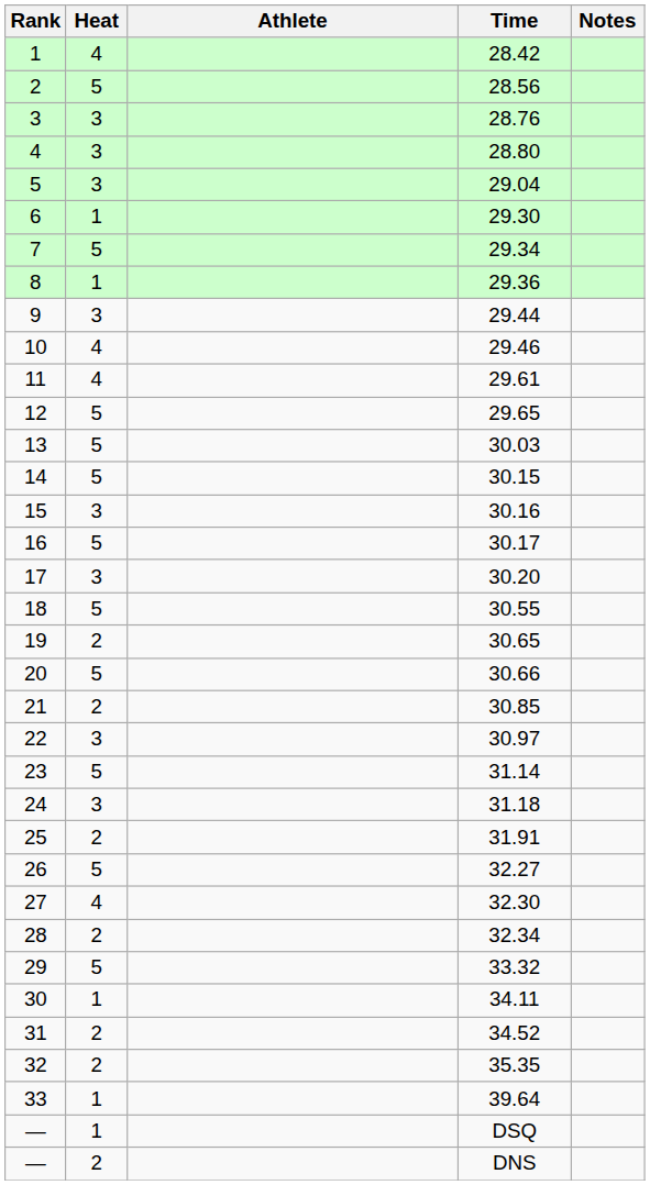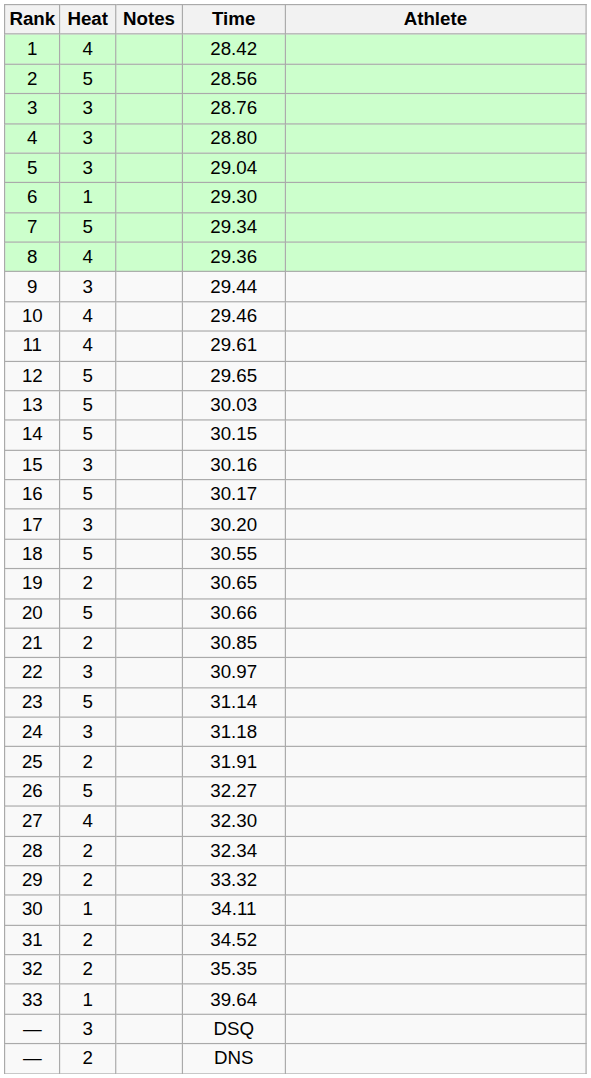columns swapped: Athlete <-> Notes
29.36 | Heat: 1 -> 4
33.32 | Heat: 5 -> 2
DSQ | Heat: 1 -> 3
